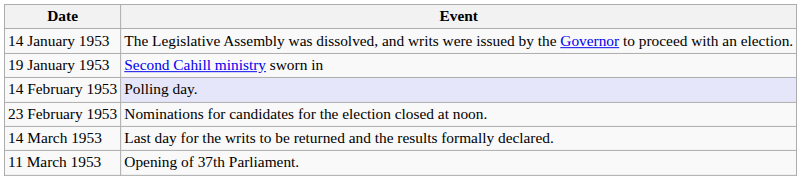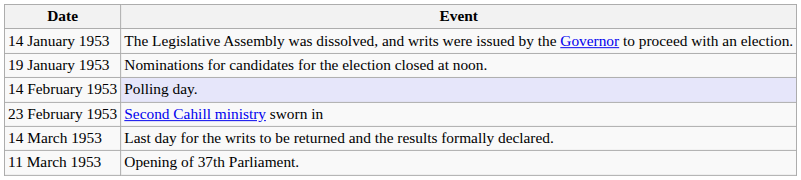19 January 1953 | Event: Second Cahill ministry sworn in -> Nominations for candidates for the election closed at noon.
23 February 1953 | Event: Nominations for candidates for the election closed at noon. -> Second Cahill ministry sworn in
